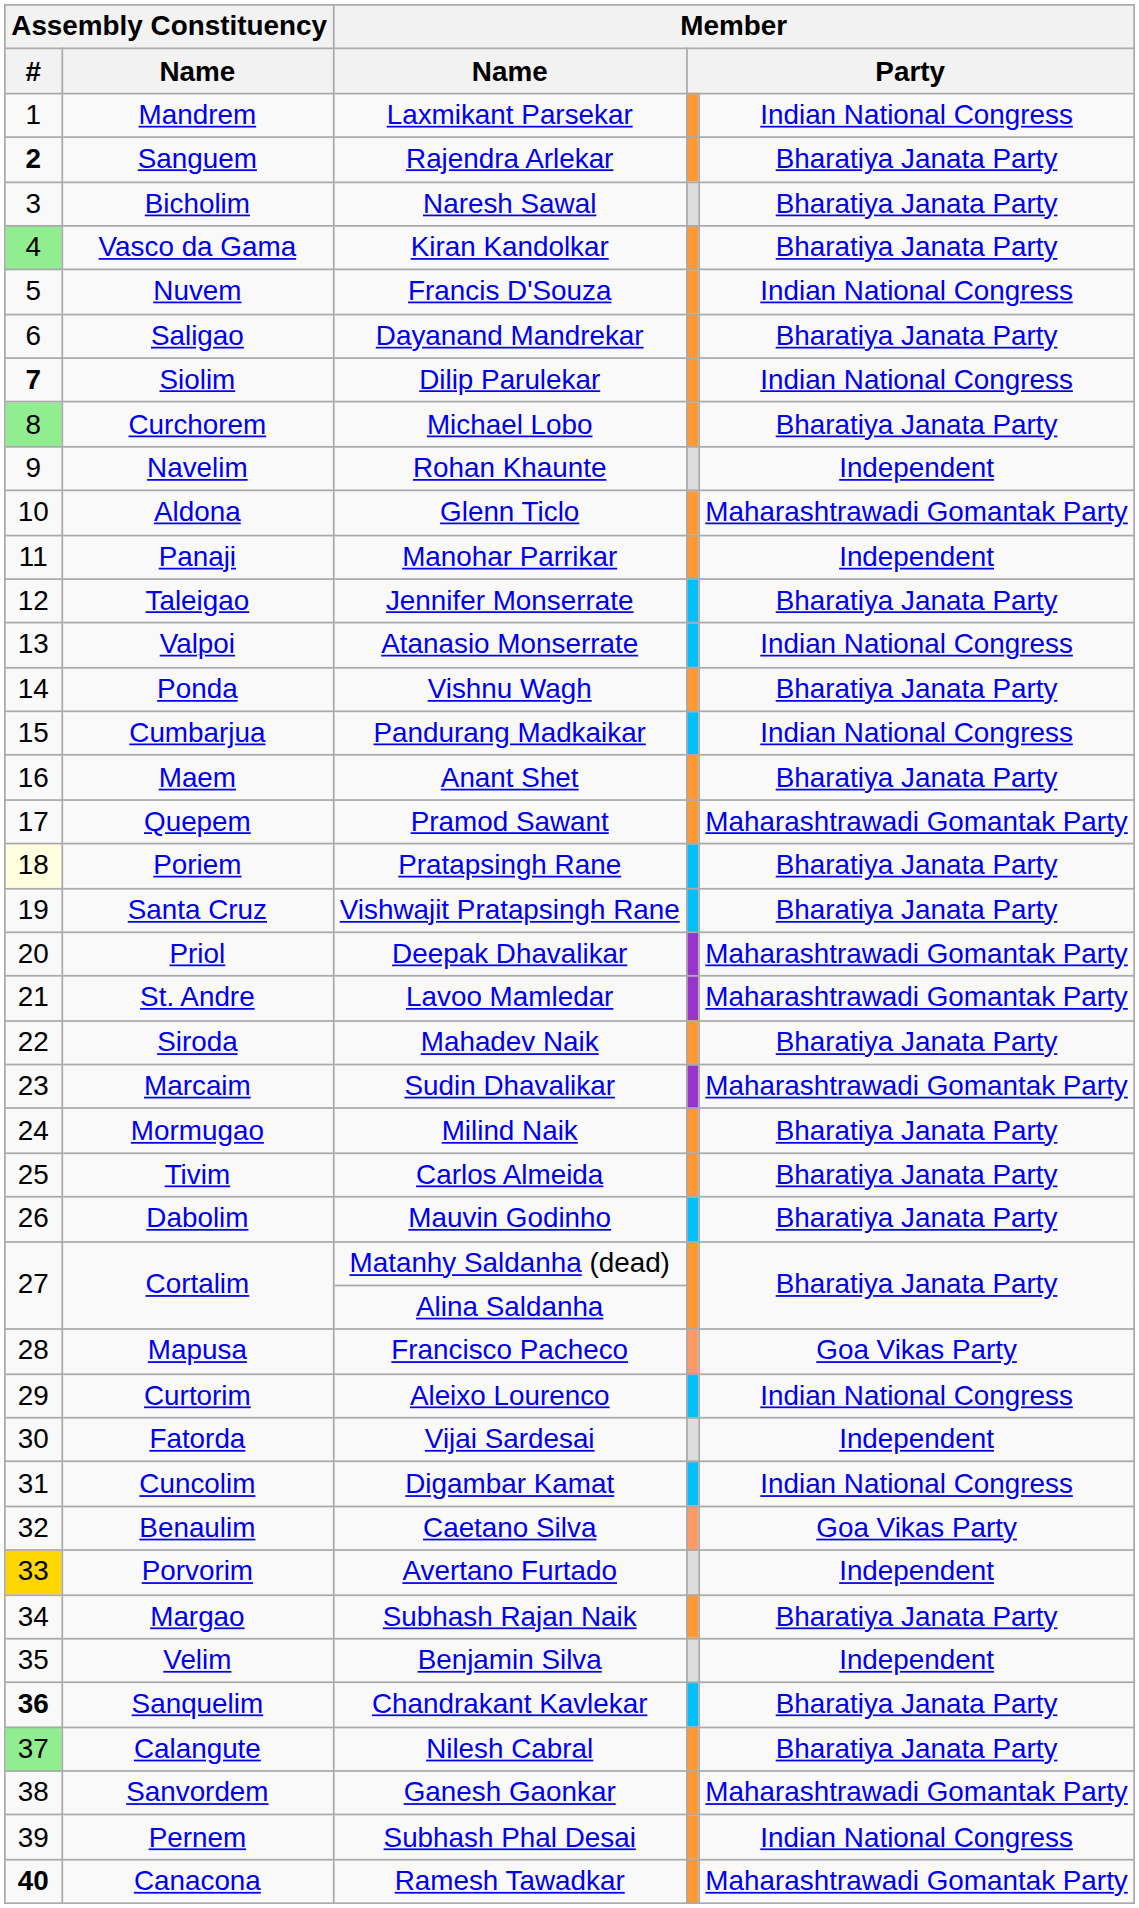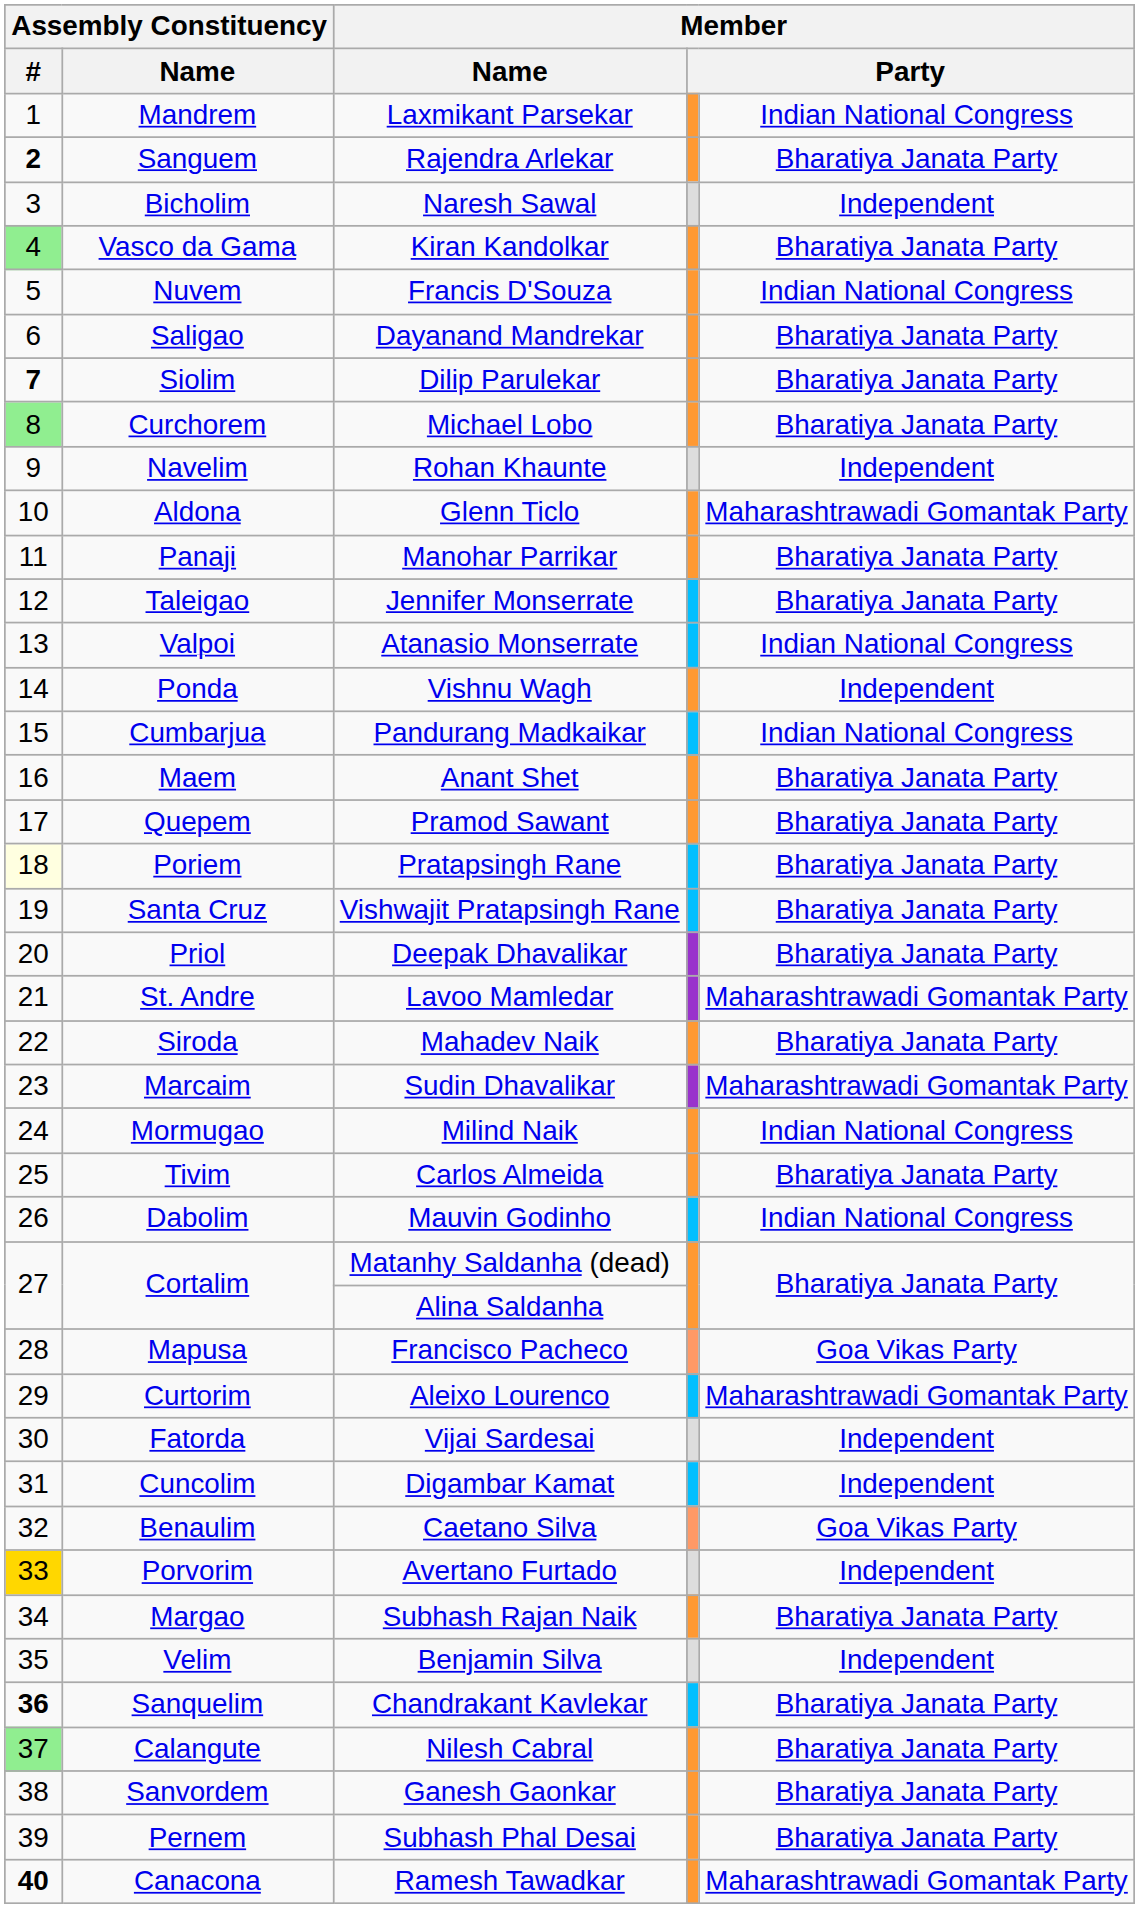Naresh Sawal | column 5: Bharatiya Janata Party -> Independent
Dilip Parulekar | column 5: Indian National Congress -> Bharatiya Janata Party
Manohar Parrikar | column 5: Independent -> Bharatiya Janata Party
Vishnu Wagh | column 5: Bharatiya Janata Party -> Independent
Pramod Sawant | column 5: Maharashtrawadi Gomantak Party -> Bharatiya Janata Party
Deepak Dhavalikar | column 5: Maharashtrawadi Gomantak Party -> Bharatiya Janata Party
Milind Naik | column 5: Bharatiya Janata Party -> Indian National Congress
Mauvin Godinho | column 5: Bharatiya Janata Party -> Indian National Congress
Aleixo Lourenco | column 5: Indian National Congress -> Maharashtrawadi Gomantak Party
Digambar Kamat | column 5: Indian National Congress -> Independent
Ganesh Gaonkar | column 5: Maharashtrawadi Gomantak Party -> Bharatiya Janata Party
Subhash Phal Desai | column 5: Indian National Congress -> Bharatiya Janata Party
